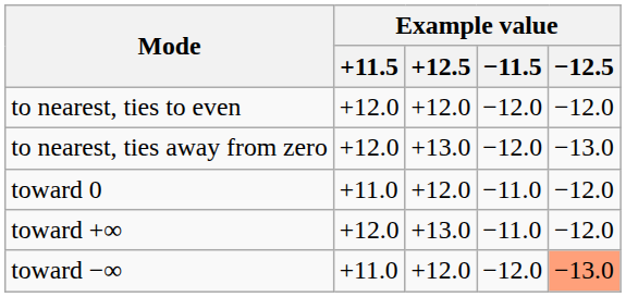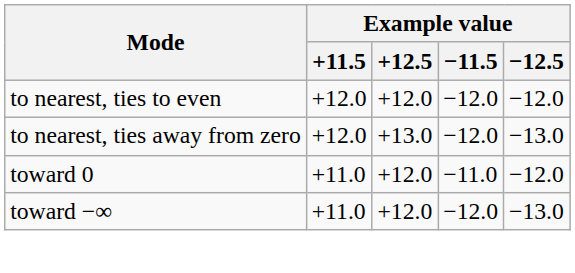- row: toward +∞ | +12.0 | +13.0 | −11.0 | −12.0
toward −∞ | Example value / −12.5: lightsalmon background -> no background
